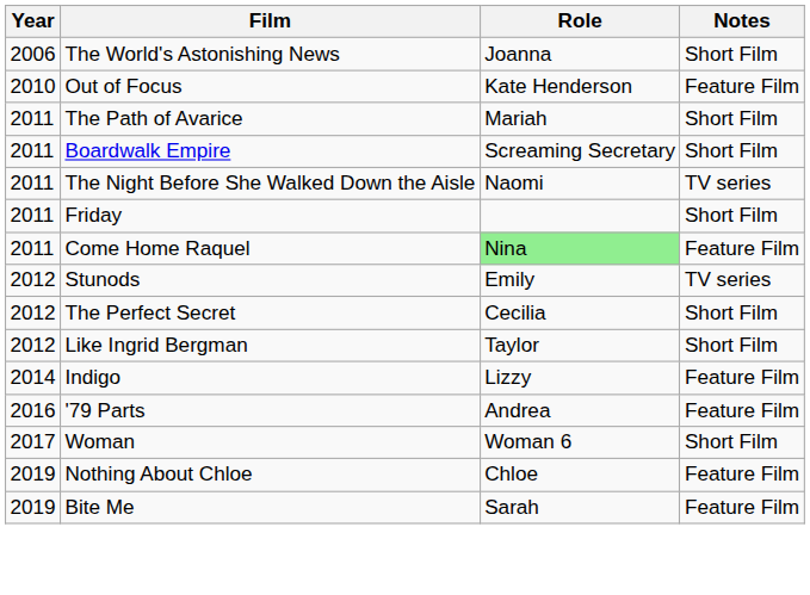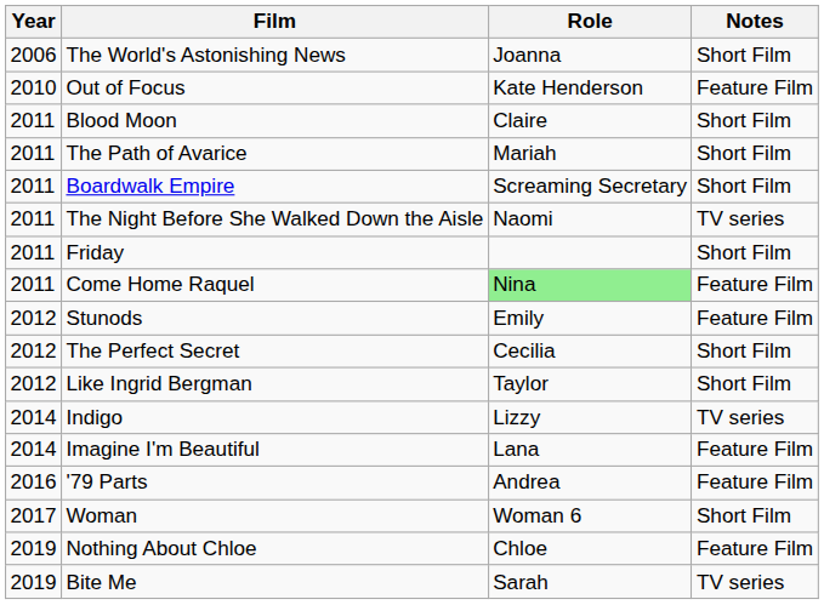+ row: 2011 | Blood Moon | Claire | Short Film
Stunods | Notes: TV series -> Feature Film
Indigo | Notes: Feature Film -> TV series
+ row: 2014 | Imagine I'm Beautiful | Lana | Feature Film
Bite Me | Notes: Feature Film -> TV series
